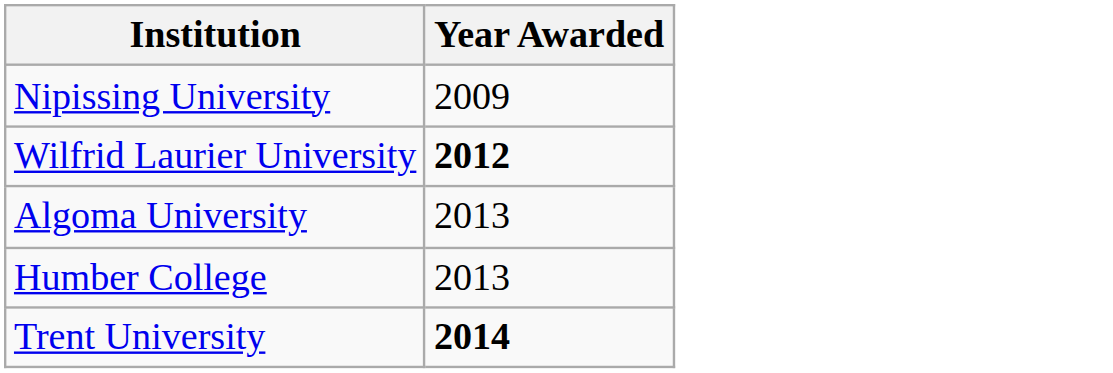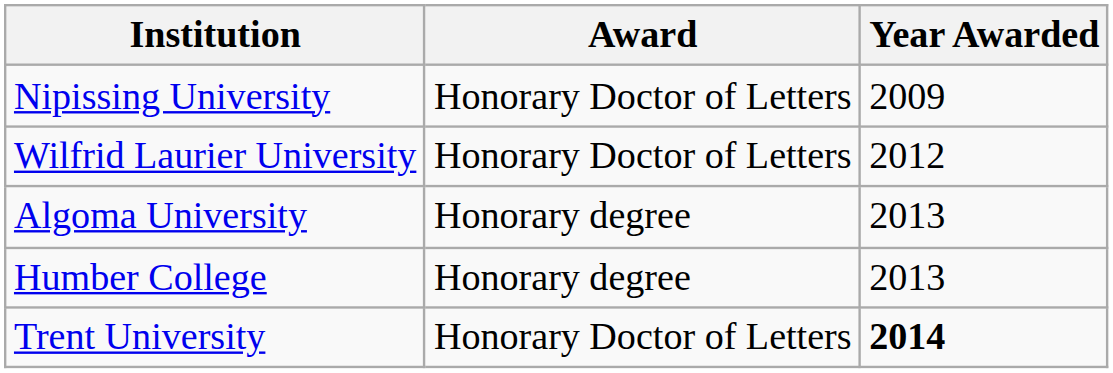+ column: Award | Honorary Doctor of Letters | Honorary Doctor of Letters | Honorary degree | Honorary degree | Honorary Doctor of Letters
Wilfrid Laurier University | Year Awarded: bold -> normal
